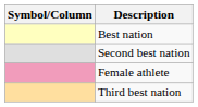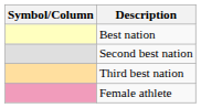rows swapped: Third best nation <-> Female athlete
